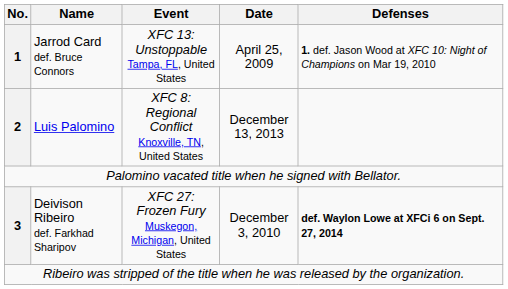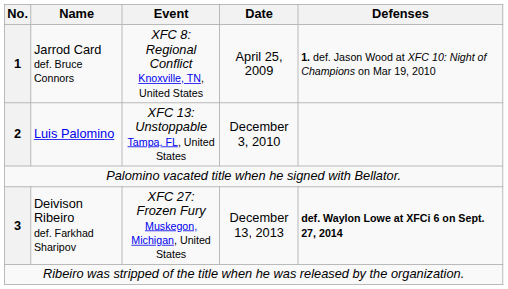Jarrod Card def. Bruce Connors | Event: XFC 13: Unstoppable Tampa, FL, United States -> XFC 8: Regional Conflict Knoxville, TN, United States
Luis Palomino | Event: XFC 8: Regional Conflict Knoxville, TN, United States -> XFC 13: Unstoppable Tampa, FL, United States
Luis Palomino | Date: December 13, 2013 -> December 3, 2010
Deivison Ribeiro def. Farkhad Sharipov | Date: December 3, 2010 -> December 13, 2013
